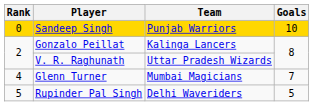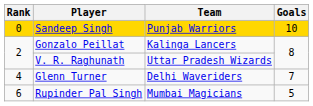Glenn Turner | Team: Mumbai Magicians -> Delhi Waveriders
Rupinder Pal Singh | Rank: 5 -> 6
Rupinder Pal Singh | Team: Delhi Waveriders -> Mumbai Magicians
